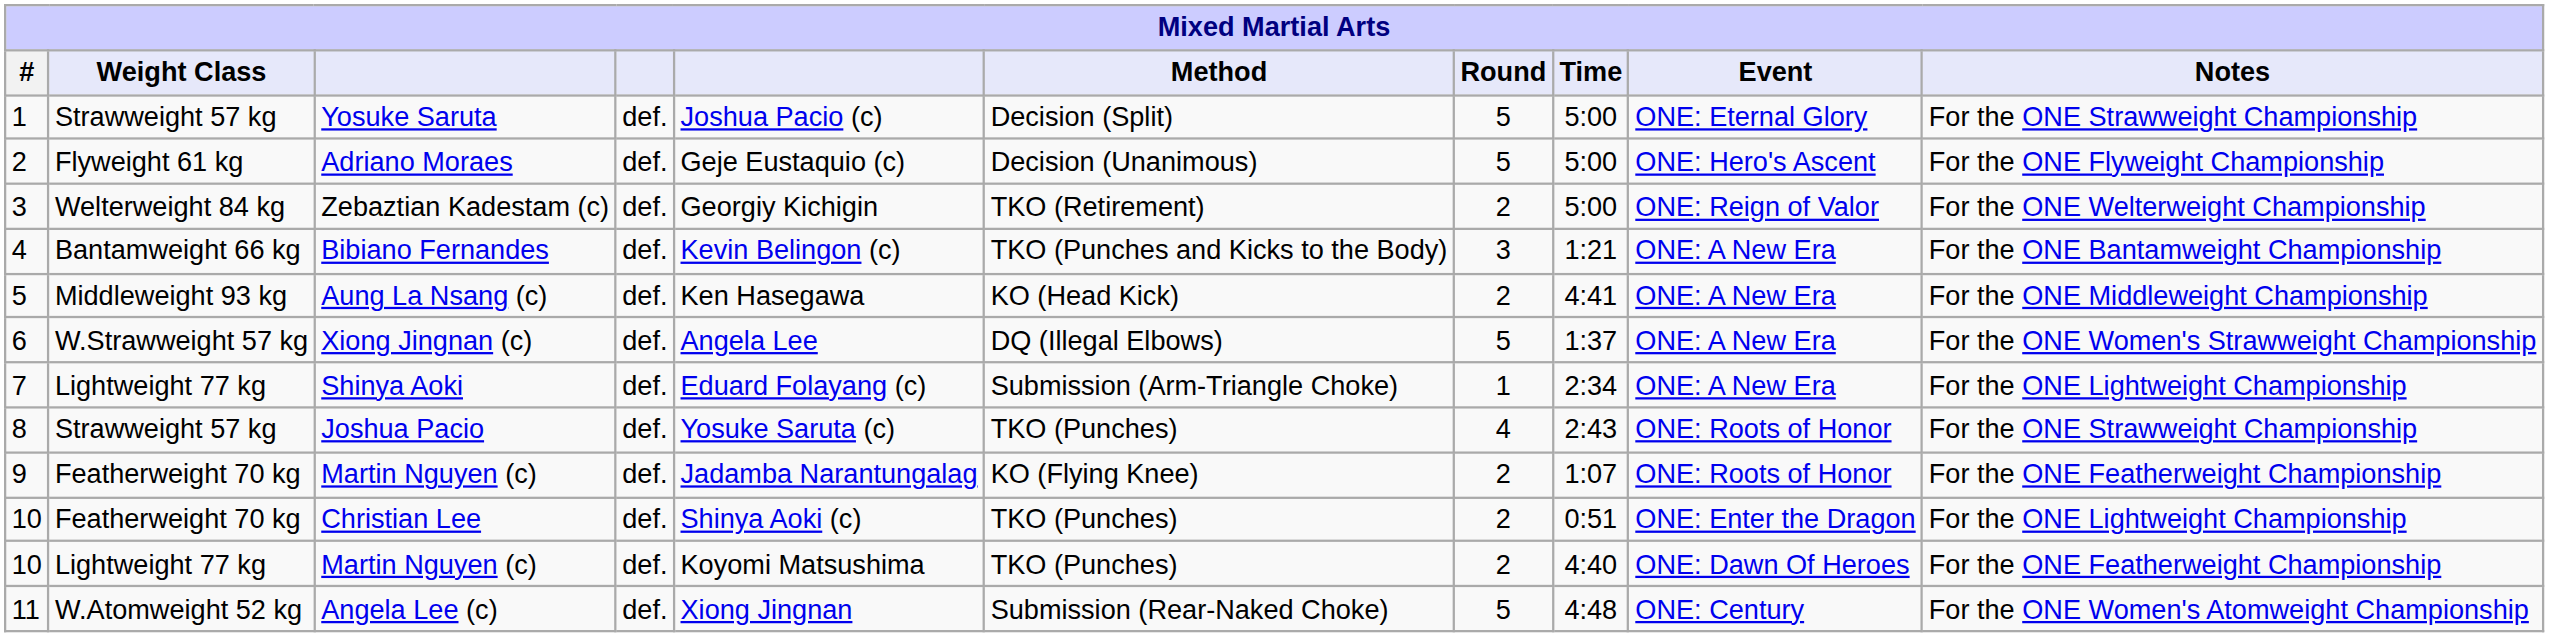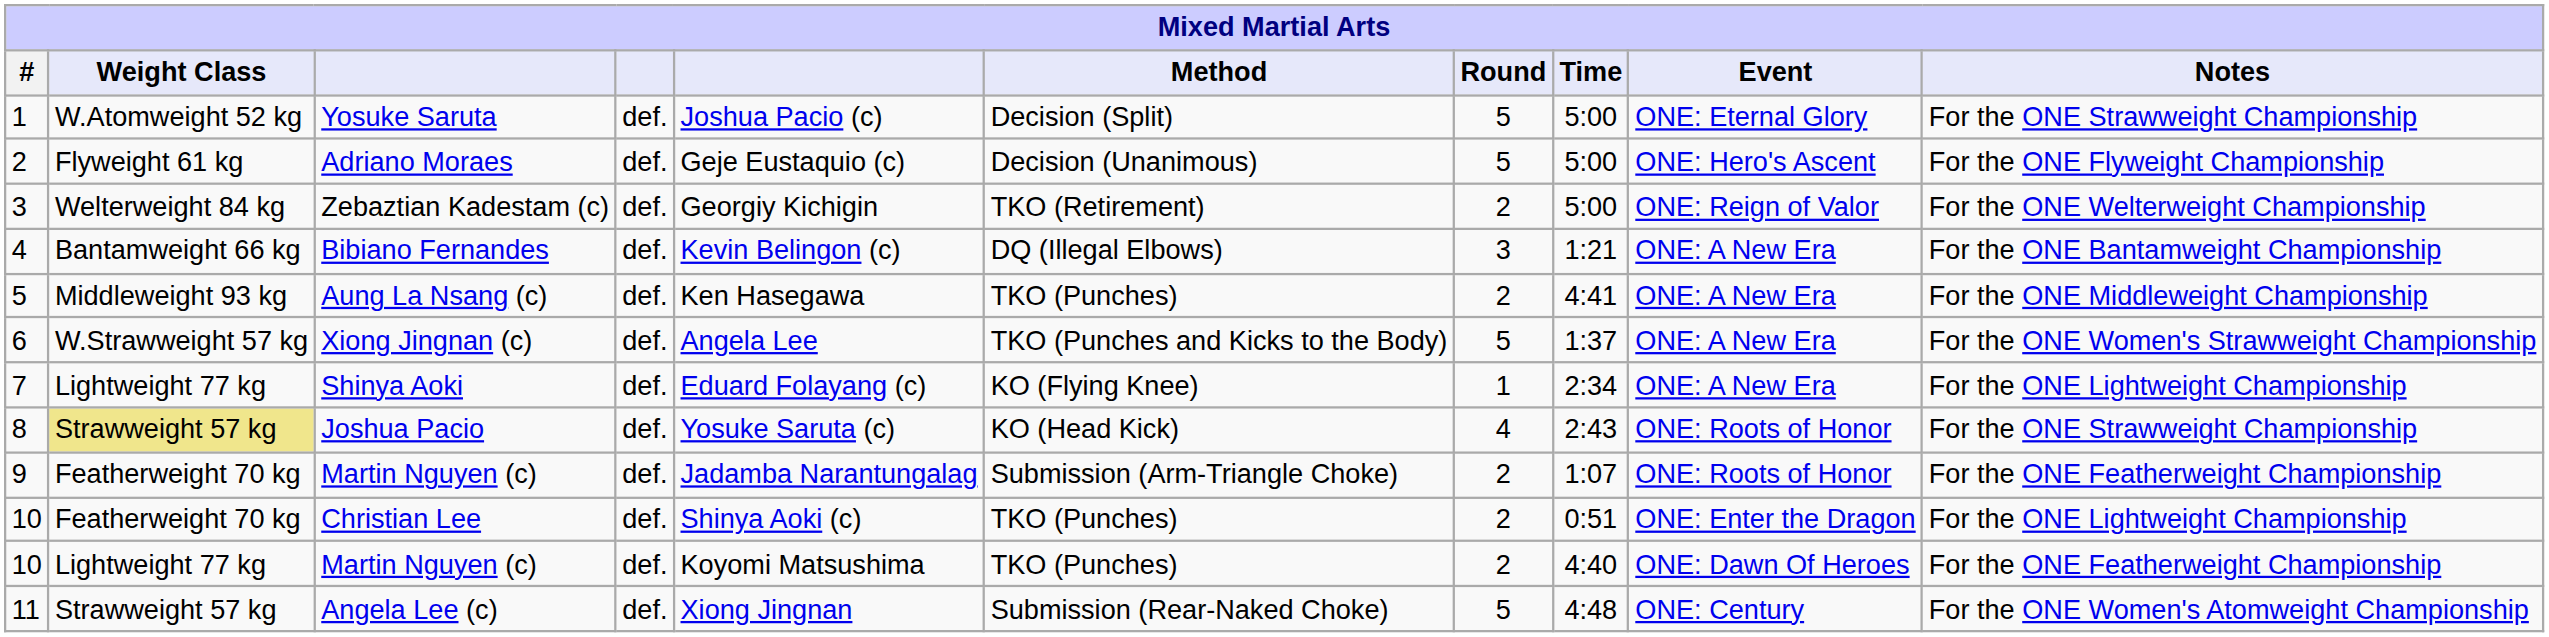Yosuke Saruta | Weight Class: Strawweight 57 kg -> W.Atomweight 52 kg
Bibiano Fernandes | Method: TKO (Punches and Kicks to the Body) -> DQ (Illegal Elbows)
Aung La Nsang (c) | Method: KO (Head Kick) -> TKO (Punches)
Xiong Jingnan (c) | Method: DQ (Illegal Elbows) -> TKO (Punches and Kicks to the Body)
Shinya Aoki | Method: Submission (Arm-Triangle Choke) -> KO (Flying Knee)
Joshua Pacio | Weight Class: no background -> khaki background
Joshua Pacio | Method: TKO (Punches) -> KO (Head Kick)
9 / Martin Nguyen (c) | Method: KO (Flying Knee) -> Submission (Arm-Triangle Choke)
Angela Lee (c) | Weight Class: W.Atomweight 52 kg -> Strawweight 57 kg
